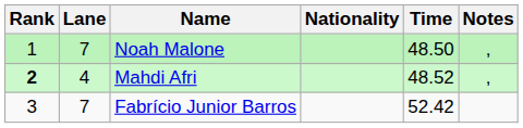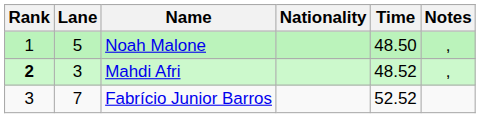Noah Malone | Lane: 7 -> 5
Mahdi Afri | Lane: 4 -> 3
Fabrício Junior Barros | Time: 52.42 -> 52.52
